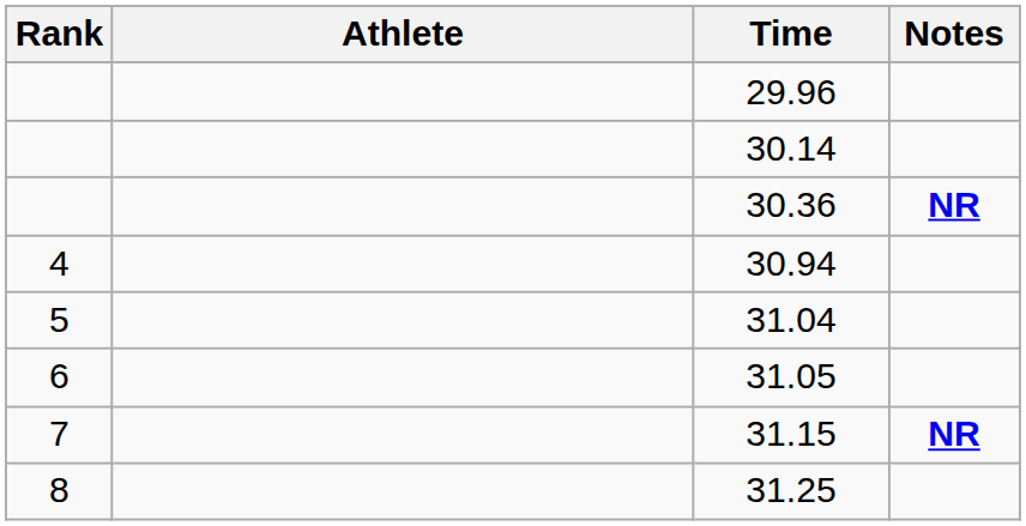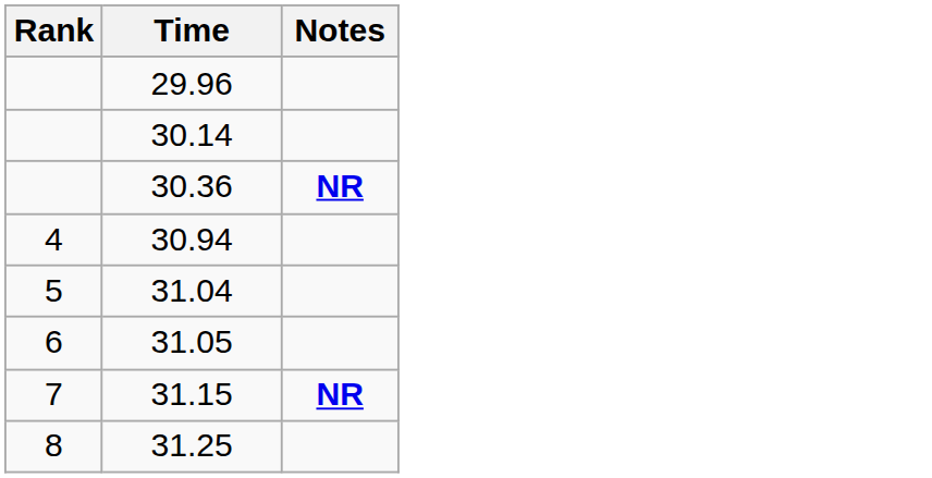- column: Athlete
